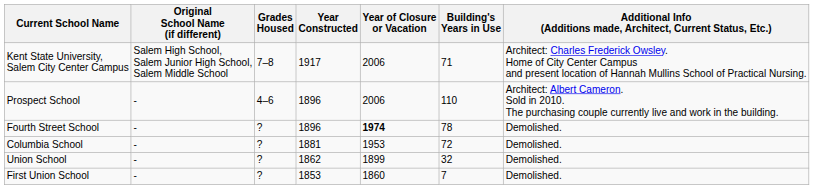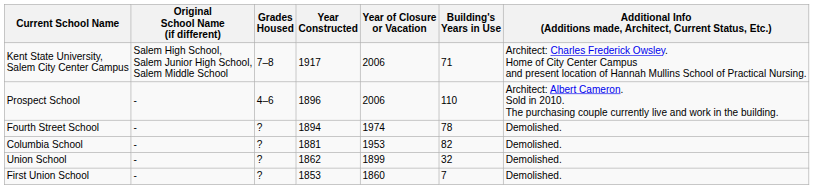Fourth Street School | Year Constructed: 1896 -> 1894
Fourth Street School | Year of Closure or Vacation: bold -> normal
Columbia School | Building's Years in Use: 72 -> 82
